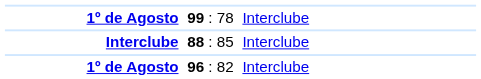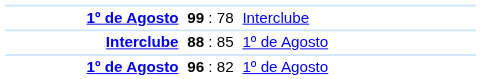88 : 85 | column 3: Interclube -> 1º de Agosto
96 : 82 | column 3: Interclube -> 1º de Agosto
